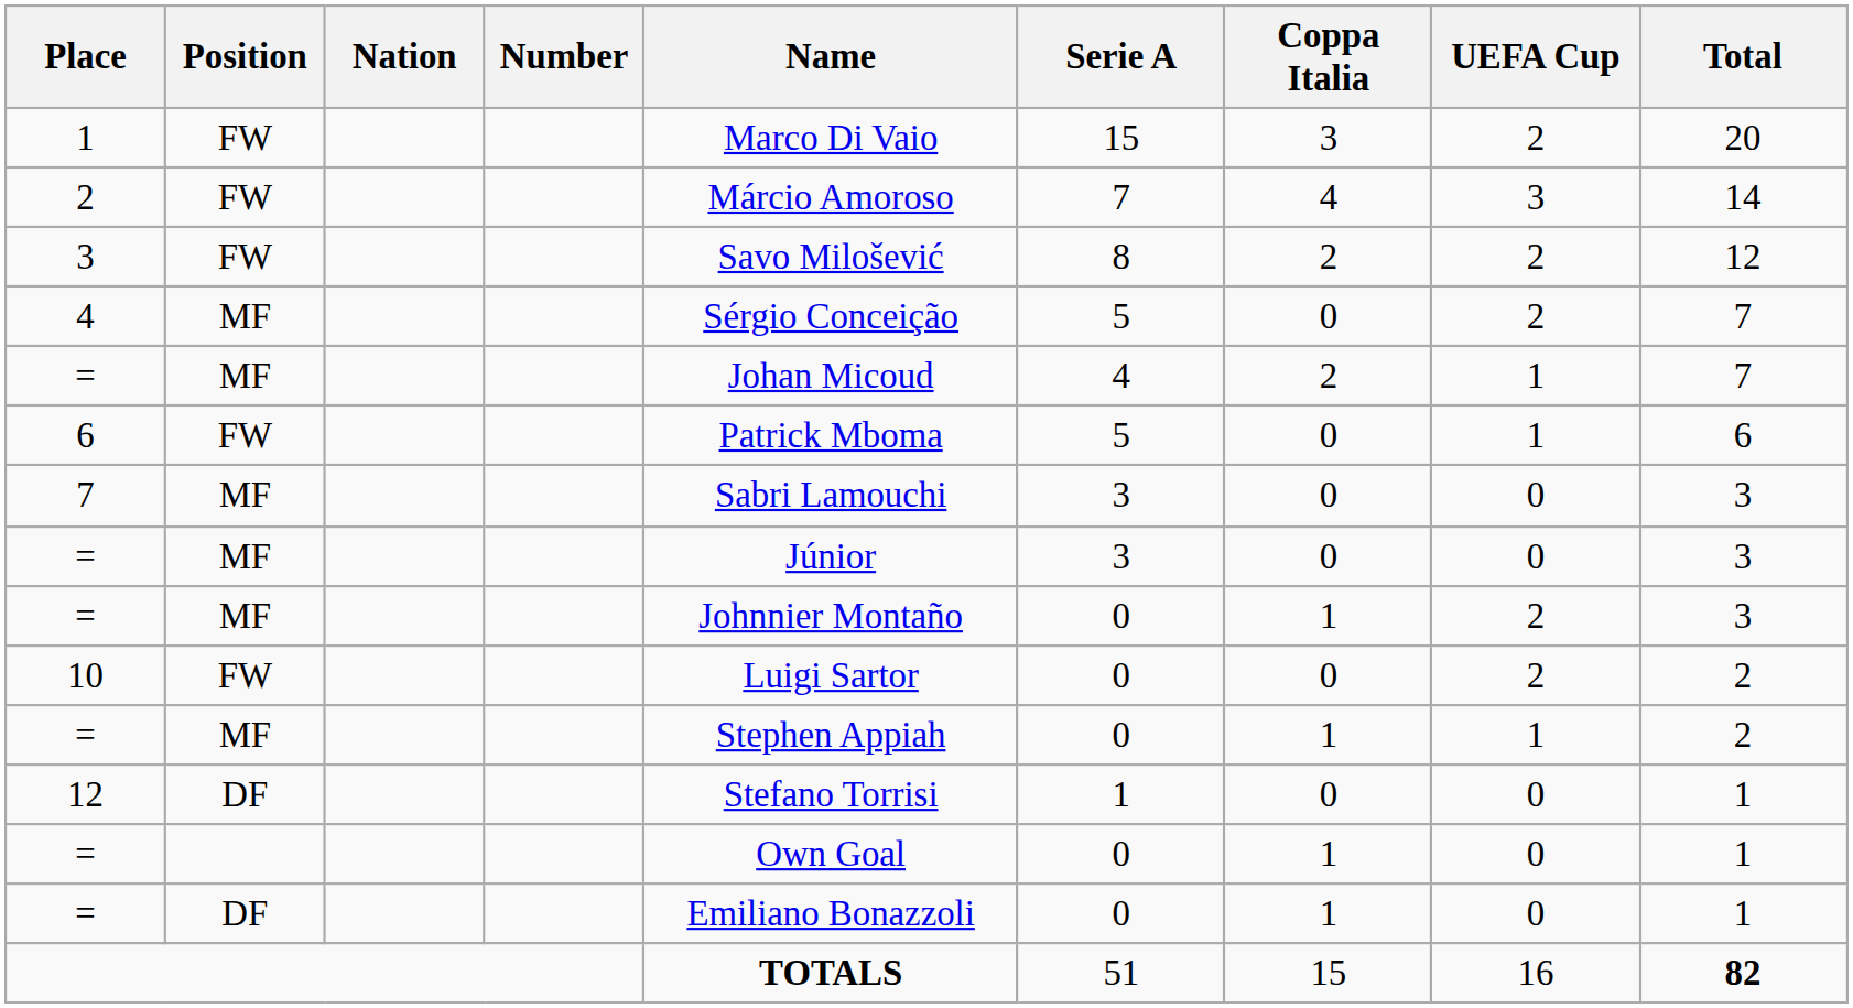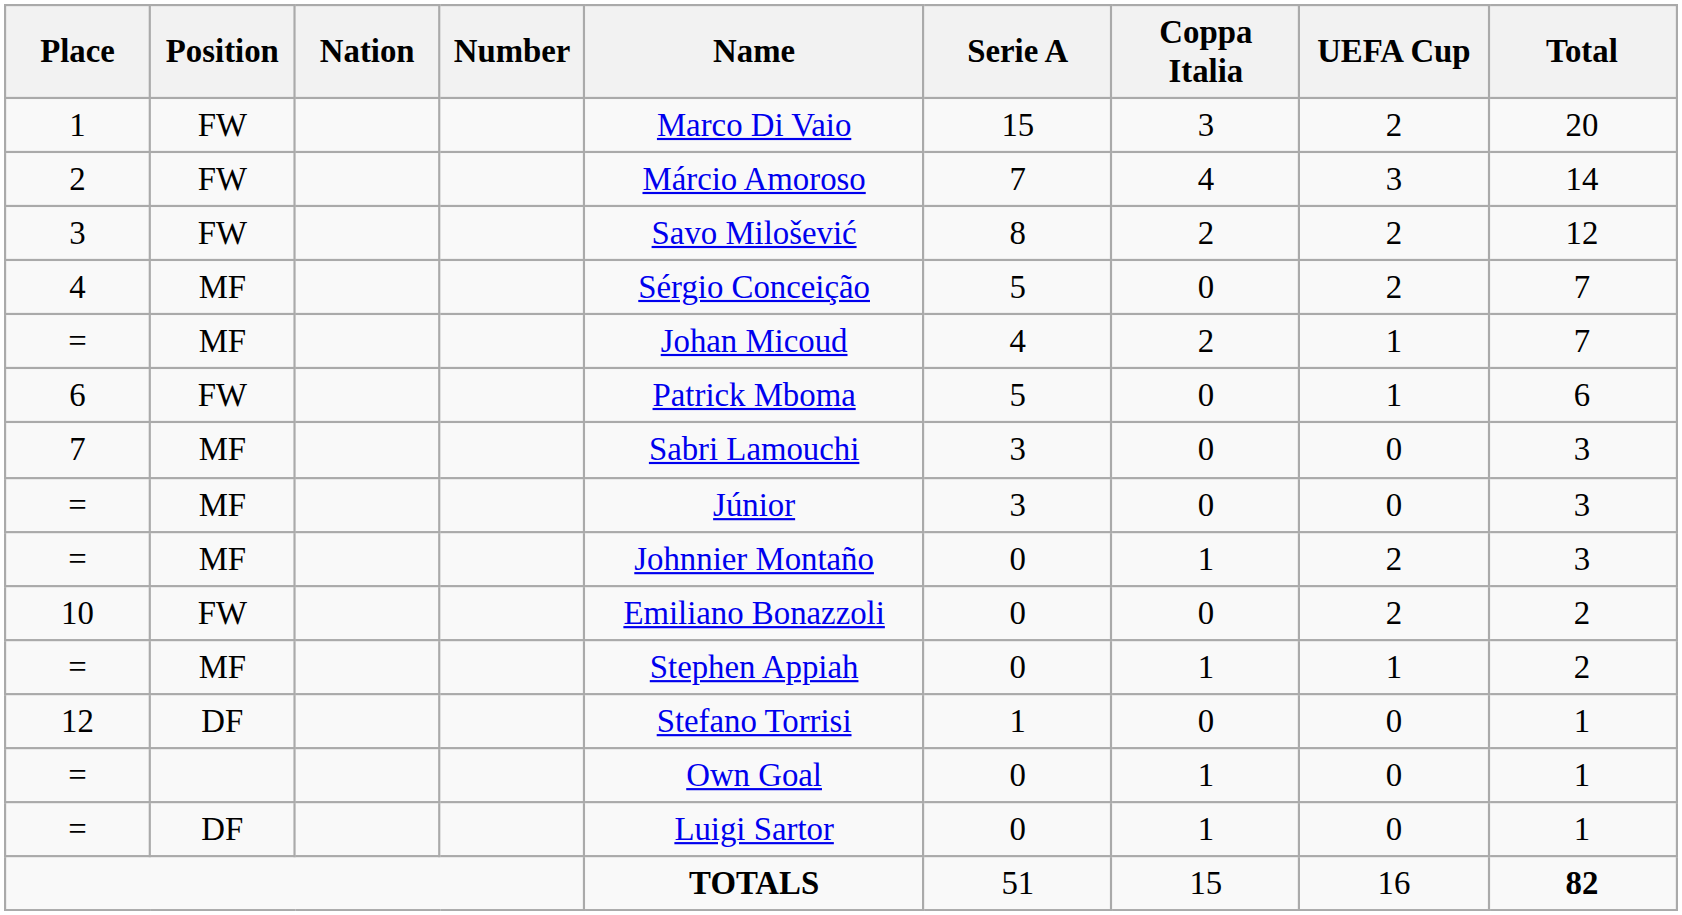10 | Name: Luigi Sartor -> Emiliano Bonazzoli
= / DF | Name: Emiliano Bonazzoli -> Luigi Sartor
